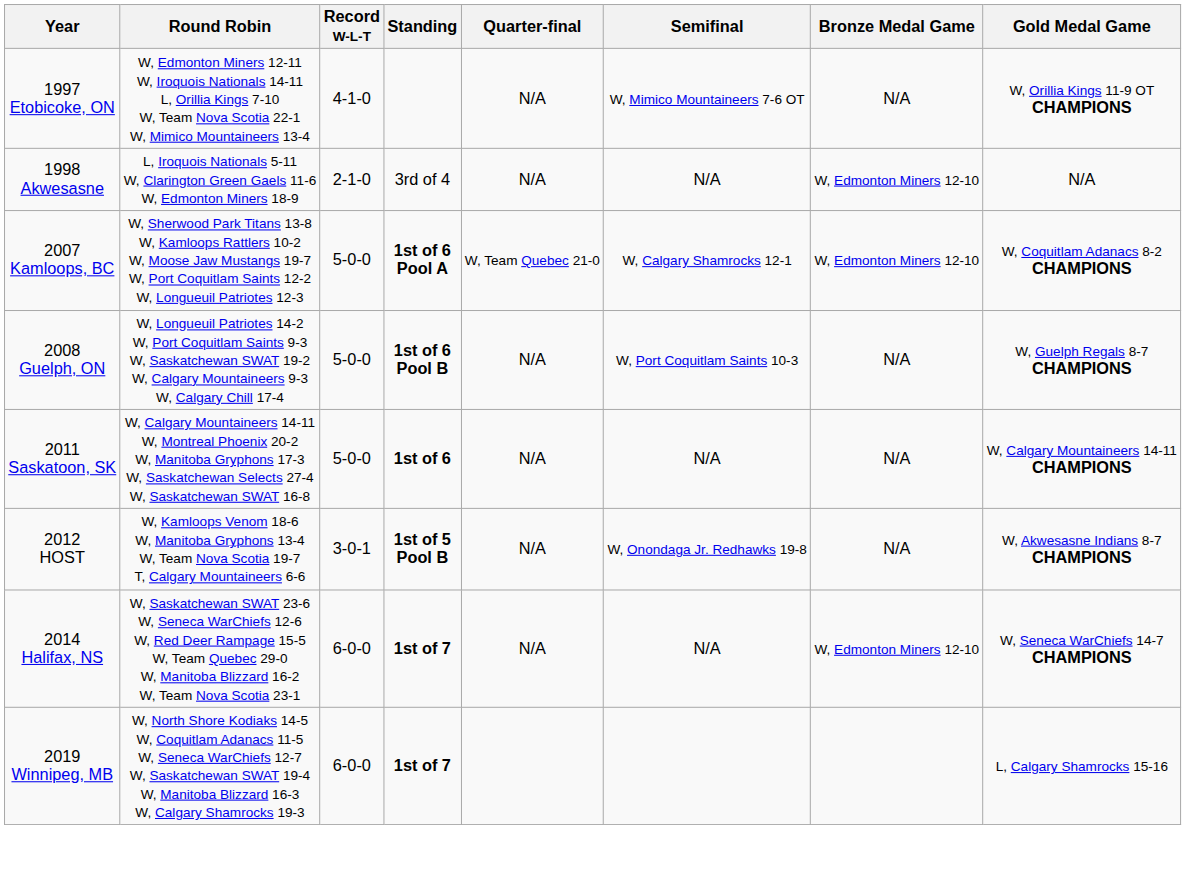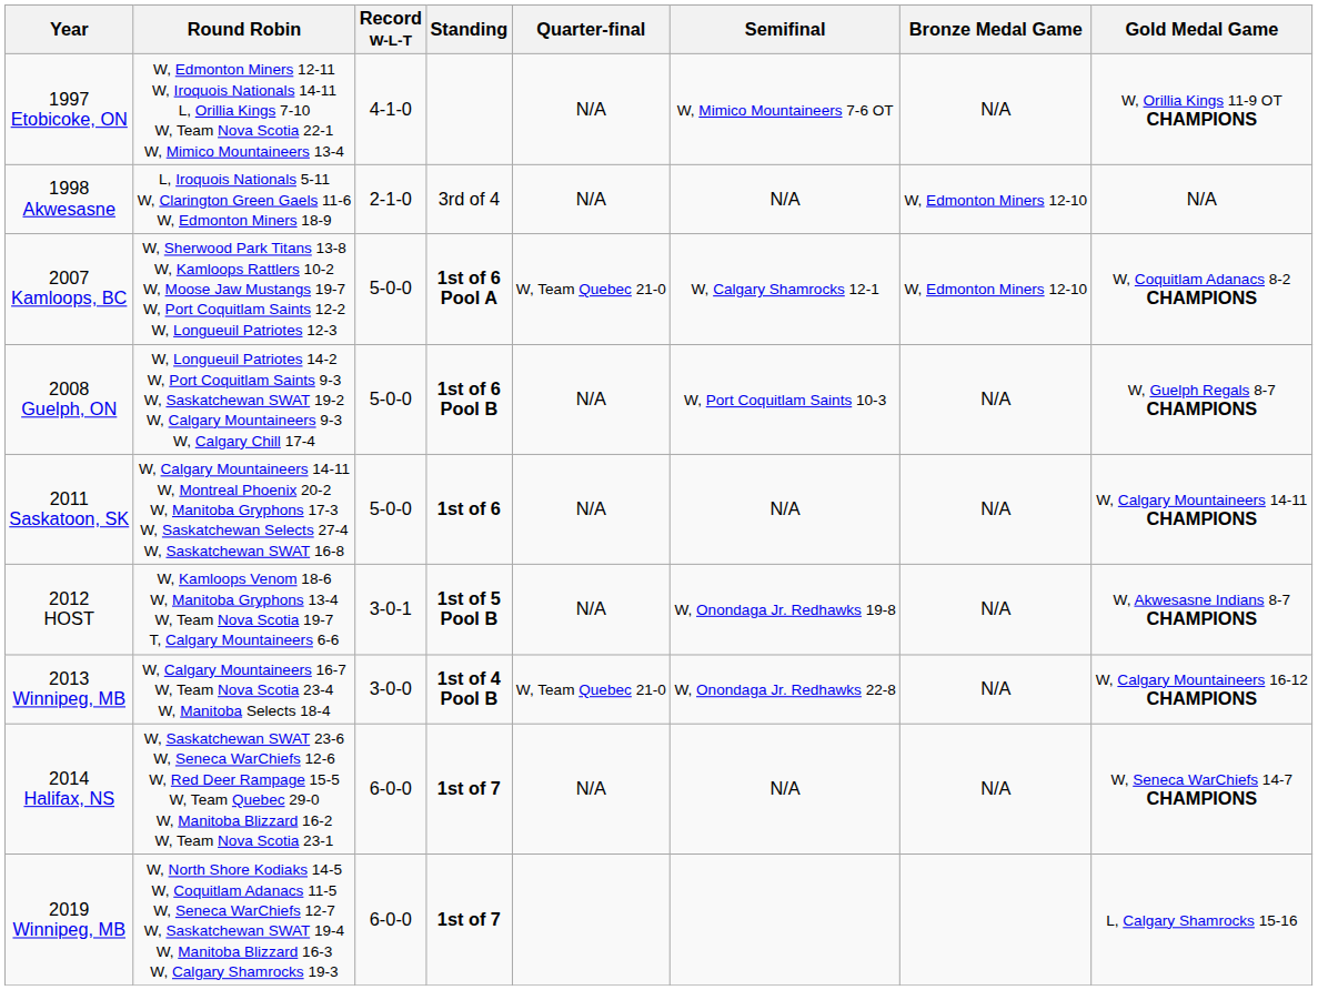+ row: 2013 Winnipeg, MB | W, Calgary Mountaineers 16-7 W, Team Nova Scotia 23-4 W, Manitoba Selects 18-4 | 3-0-0 | 1st of 4 Pool B | W, Team Quebec 21-0 | W, Onondaga Jr. Redhawks 22-8 | N/A | W, Calgary Mountaineers 16-12 CHAMPIONS
2014 Halifax, NS | Bronze Medal Game: W, Edmonton Miners 12-10 -> N/A
